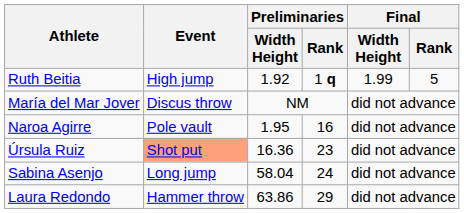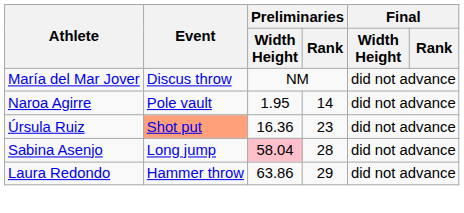- row: Ruth Beitia | High jump | 1.92 | 1 q | 1.99 | 5
Naroa Agirre | Preliminaries / Rank: 16 -> 14
Sabina Asenjo | Preliminaries / Width Height: no background -> pink background
Sabina Asenjo | Preliminaries / Rank: 24 -> 28
